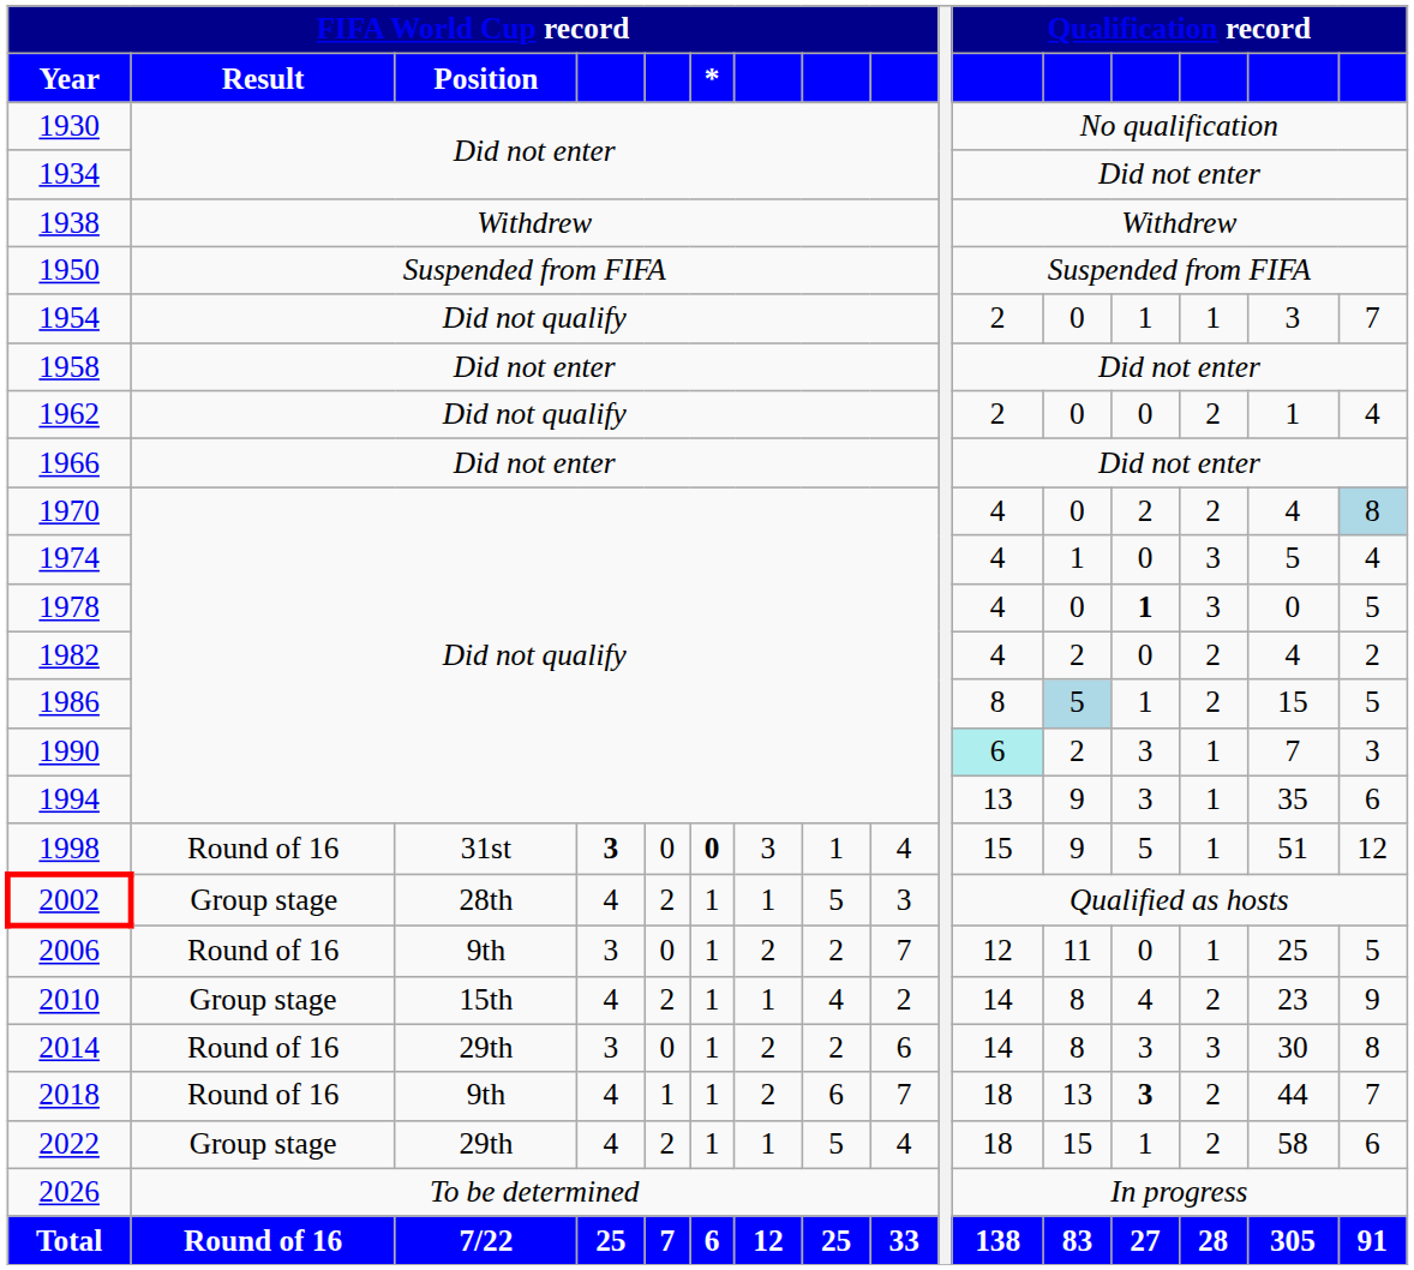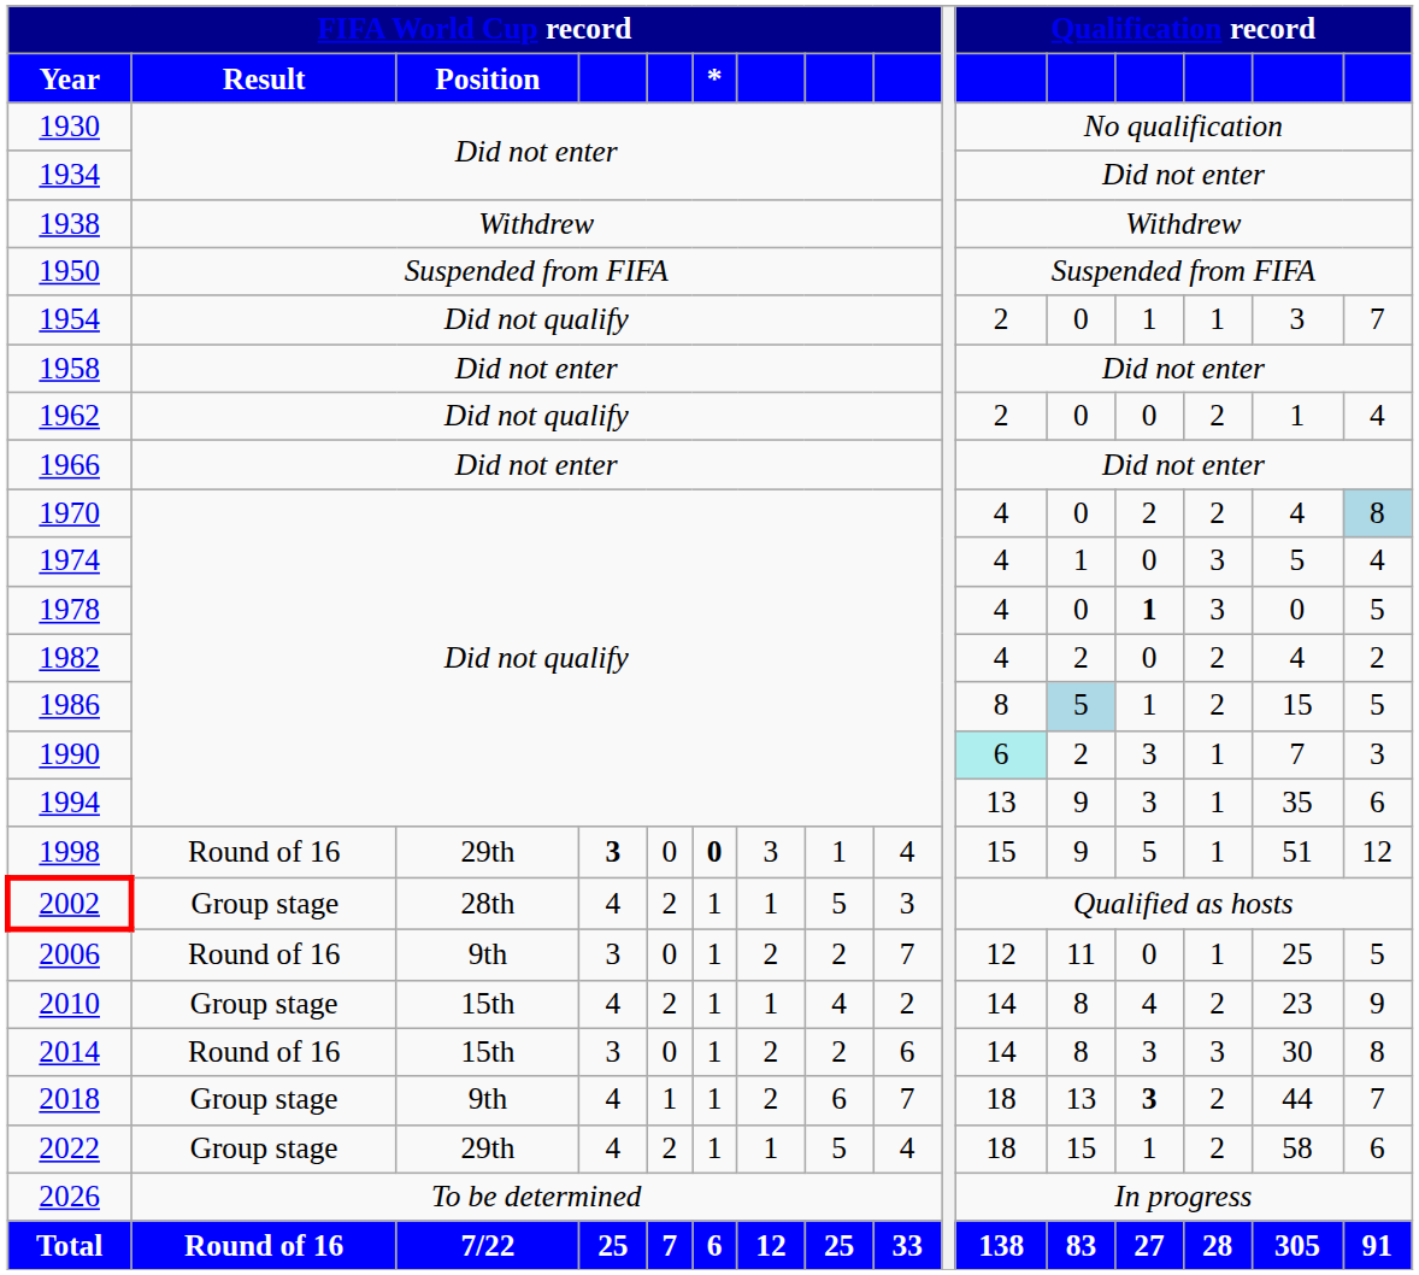1998 | FIFA World Cup record / Position: 31st -> 29th
2014 | FIFA World Cup record / Position: 29th -> 15th
2018 | FIFA World Cup record / Result: Round of 16 -> Group stage
